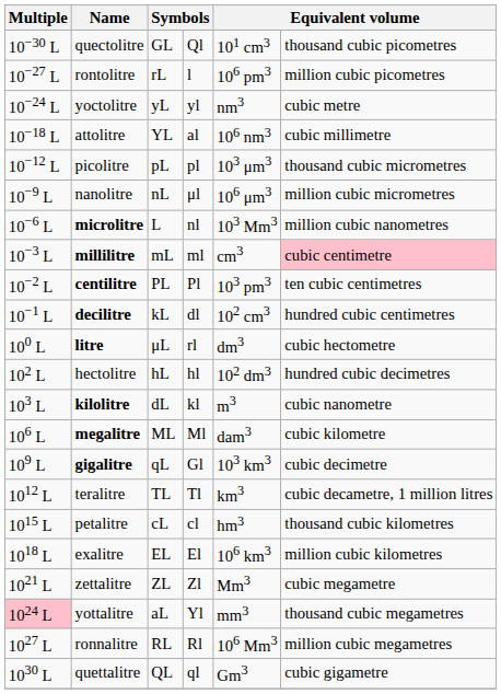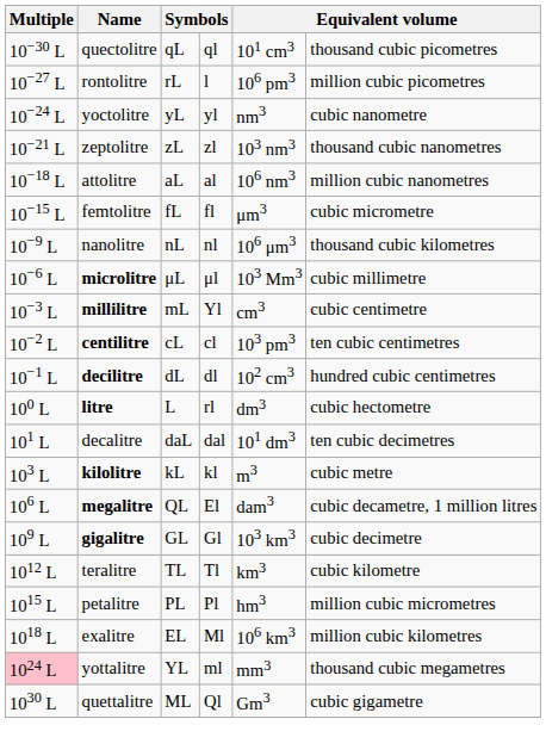quectolitre | column 3: GL -> qL
quectolitre | column 4: Ql -> ql
yoctolitre | column 6: cubic metre -> cubic nanometre
+ row: 10−21 L | zeptolitre | zL | zl | 103 nm3 | thousand cubic nanometres
attolitre | column 3: YL -> aL
attolitre | column 6: cubic millimetre -> million cubic nanometres
+ row: 10−15 L | femtolitre | fL | fl | μm3 | cubic micrometre
- row: 10−12 L | picolitre | pL | pl | 103 μm3 | thousand cubic micrometres
nanolitre | column 4: μl -> nl
nanolitre | column 6: million cubic micrometres -> thousand cubic kilometres
microlitre | column 3: L -> μL
microlitre | column 4: nl -> μl
microlitre | column 6: million cubic nanometres -> cubic millimetre
millilitre | column 4: ml -> Yl
millilitre | column 6: pink background -> no background
centilitre | column 3: PL -> cL
centilitre | column 4: Pl -> cl
decilitre | column 3: kL -> dL
litre | column 3: μL -> L
+ row: 101 L | decalitre | daL | dal | 101 dm3 | ten cubic decimetres
- row: 102 L | hectolitre | hL | hl | 102 dm3 | hundred cubic decimetres
kilolitre | column 3: dL -> kL
kilolitre | column 6: cubic nanometre -> cubic metre
megalitre | column 3: ML -> QL
megalitre | column 4: Ml -> El
megalitre | column 6: cubic kilometre -> cubic decametre, 1 million litres
gigalitre | column 3: qL -> GL
teralitre | column 6: cubic decametre, 1 million litres -> cubic kilometre
petalitre | column 3: cL -> PL
petalitre | column 4: cl -> Pl
petalitre | column 6: thousand cubic kilometres -> million cubic micrometres
exalitre | column 4: El -> Ml
- row: 1021 L | zettalitre | ZL | Zl | Mm3 | cubic megametre
yottalitre | column 3: aL -> YL
yottalitre | column 4: Yl -> ml
- row: 1027 L | ronnalitre | RL | Rl | 106 Mm3 | million cubic megametres
quettalitre | column 3: QL -> ML
quettalitre | column 4: ql -> Ql
